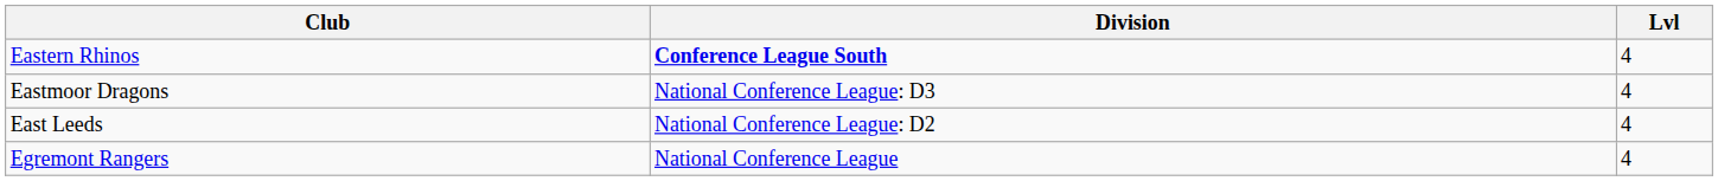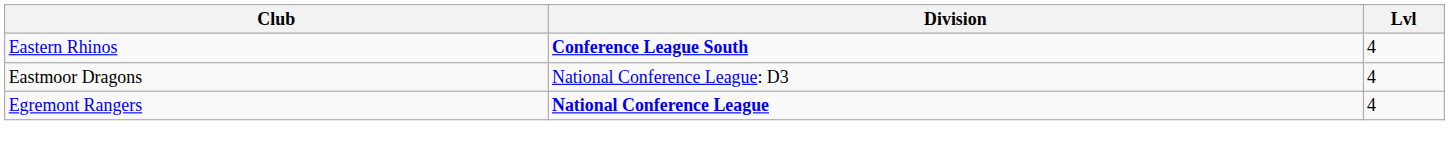- row: East Leeds | National Conference League: D2 | 4
Egremont Rangers | Division: normal -> bold
